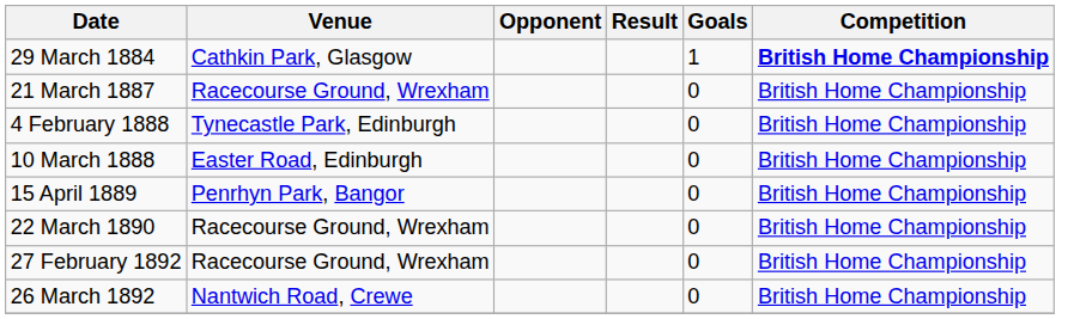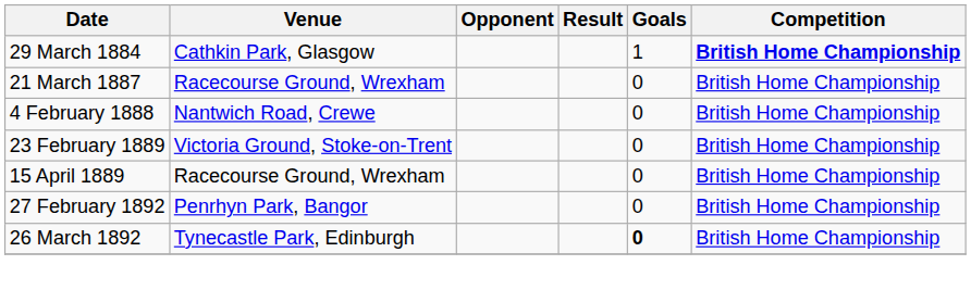4 February 1888 | Venue: Tynecastle Park, Edinburgh -> Nantwich Road, Crewe
- row: 10 March 1888 | Easter Road, Edinburgh | 0 | British Home Championship
+ row: 23 February 1889 | Victoria Ground, Stoke-on-Trent | 0 | British Home Championship
15 April 1889 | Venue: Penrhyn Park, Bangor -> Racecourse Ground, Wrexham
- row: 22 March 1890 | Racecourse Ground, Wrexham | 0 | British Home Championship
27 February 1892 | Venue: Racecourse Ground, Wrexham -> Penrhyn Park, Bangor
26 March 1892 | Venue: Nantwich Road, Crewe -> Tynecastle Park, Edinburgh
26 March 1892 | Goals: normal -> bold
